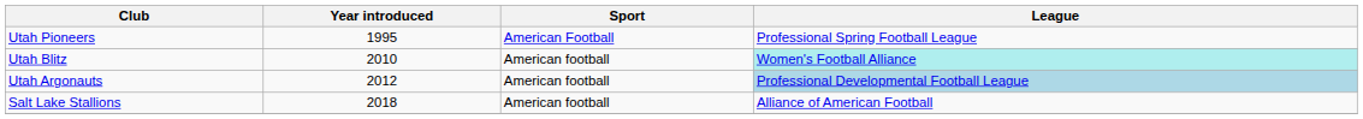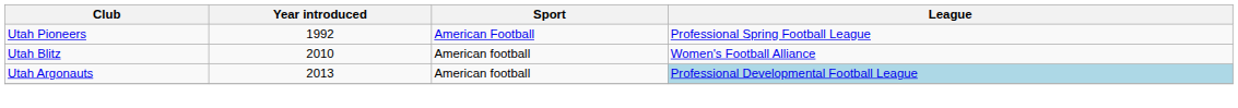Utah Pioneers | Year introduced: 1995 -> 1992
Utah Blitz | League: paleturquoise background -> no background
Utah Argonauts | Year introduced: 2012 -> 2013
- row: Salt Lake Stallions | 2018 | American football | Alliance of American Football
